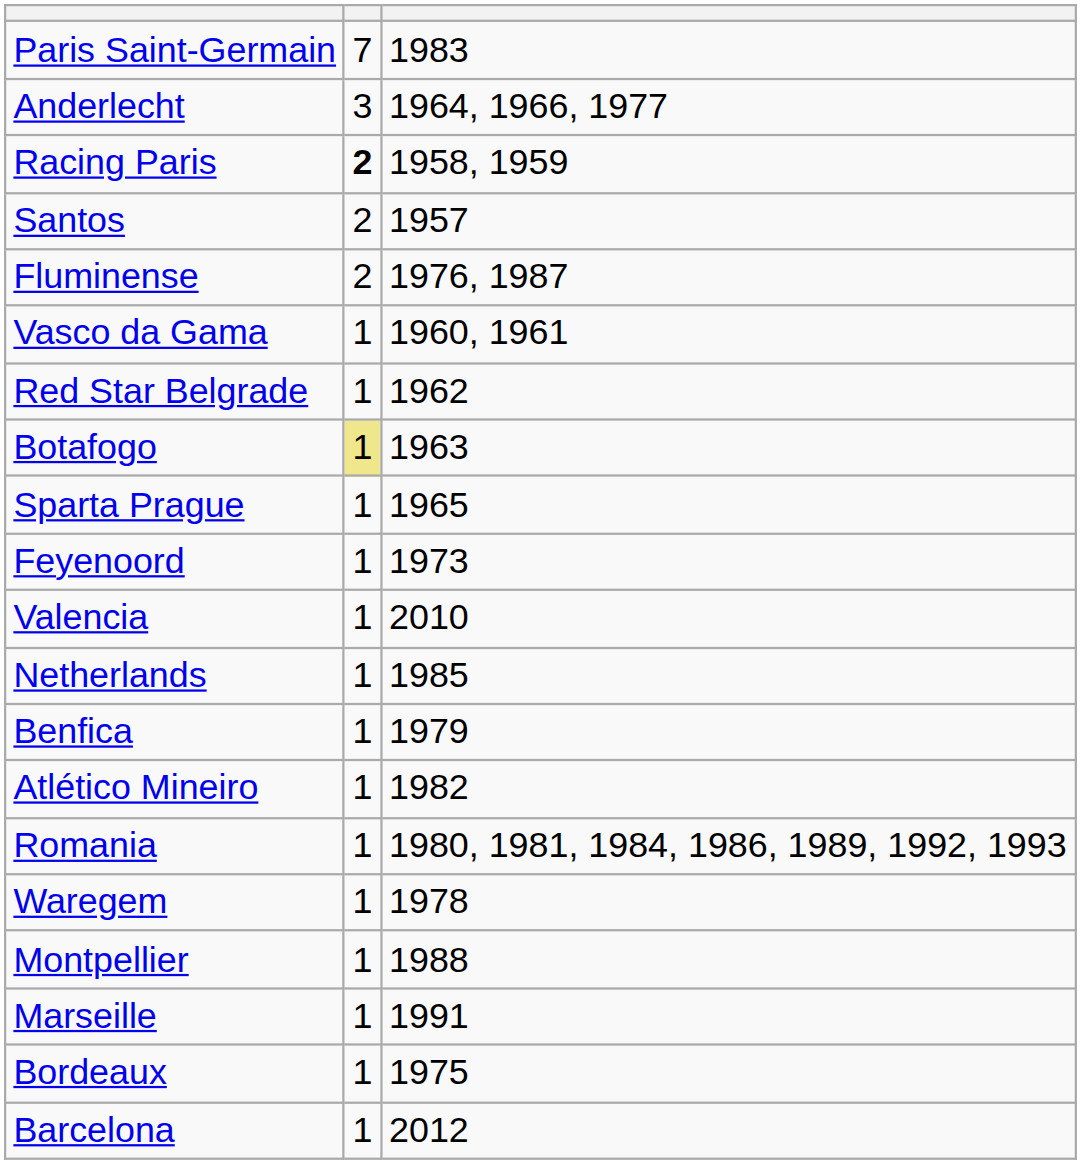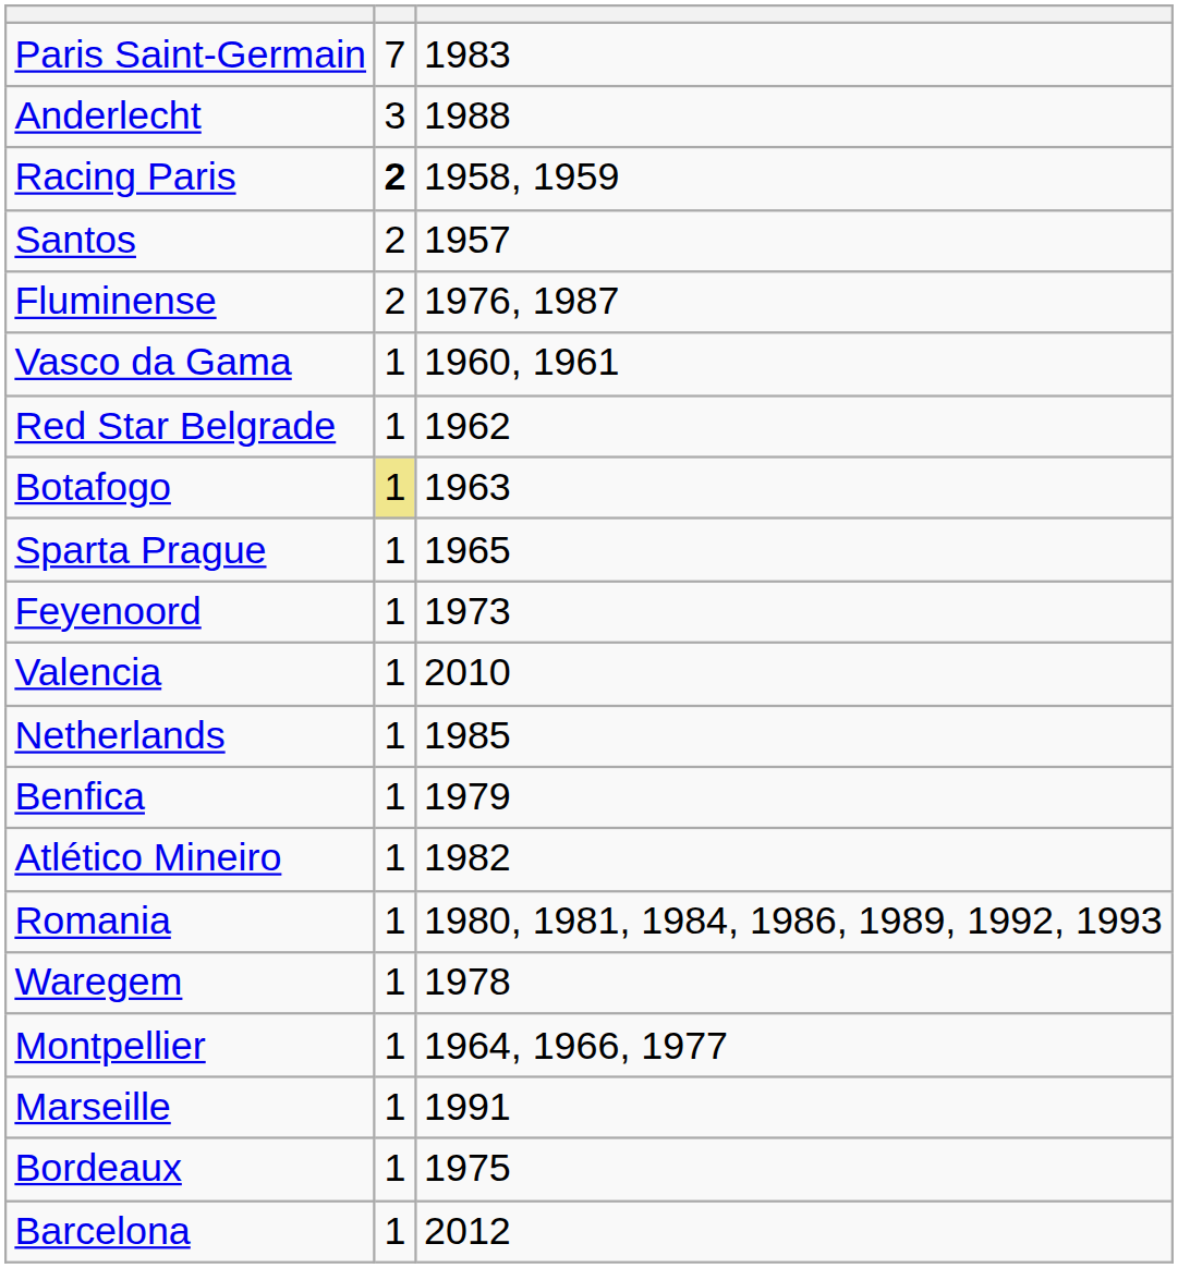Anderlecht | column 3: 1964, 1966, 1977 -> 1988
Montpellier | column 3: 1988 -> 1964, 1966, 1977
